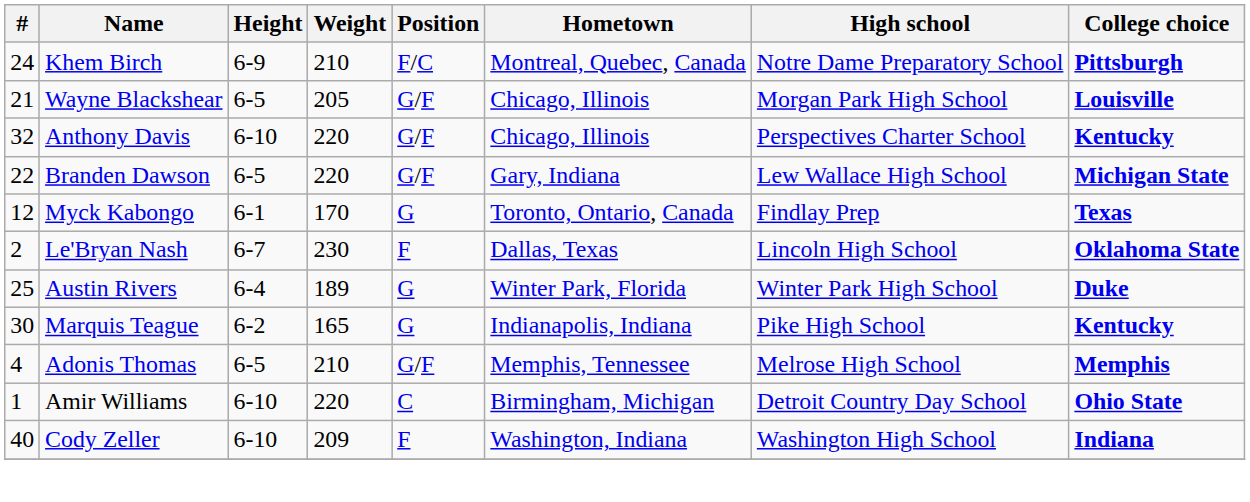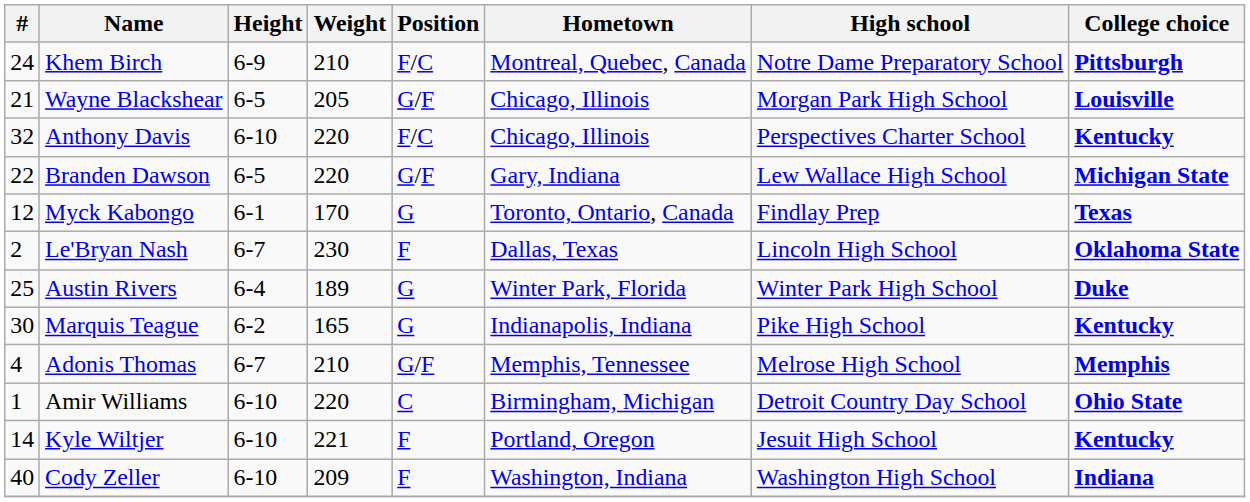Anthony Davis | Position: G/F -> F/C
Adonis Thomas | Height: 6-5 -> 6-7
+ row: 14 | Kyle Wiltjer | 6-10 | 221 | F | Portland, Oregon | Jesuit High School | Kentucky
